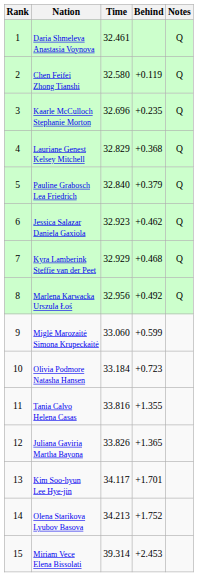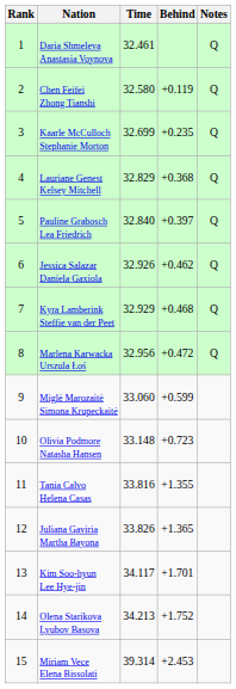Kaarle McCulloch Stephanie Morton | Time: 32.696 -> 32.699
Pauline Grabosch Lea Friedrich | Behind: +0.379 -> +0.397
Jessica Salazar Daniela Gaxiola | Time: 32.923 -> 32.926
Marlena Karwacka Urszula Łoś | Behind: +0.492 -> +0.472
Olivia Podmore Natasha Hansen | Time: 33.184 -> 33.148
